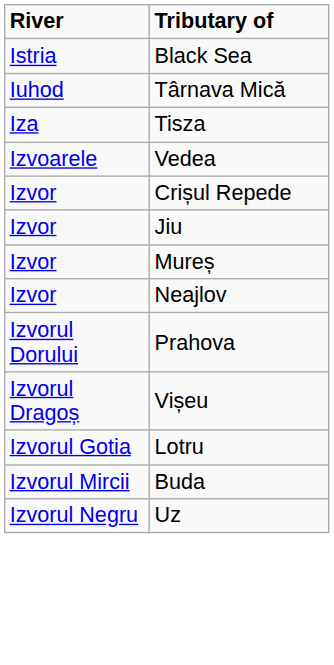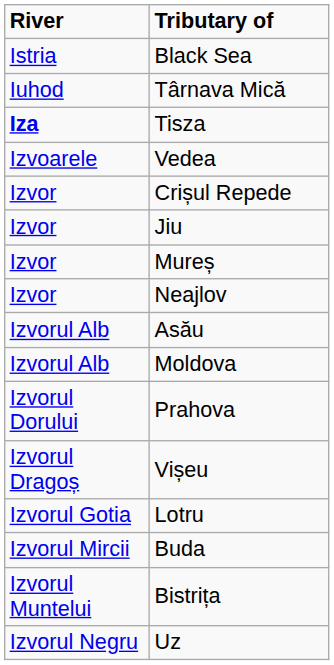Tisza | River: normal -> bold
+ row: Izvorul Alb | Asău
+ row: Izvorul Alb | Moldova
+ row: Izvorul Muntelui | Bistrița
